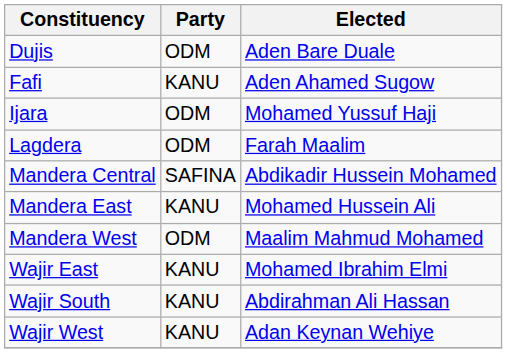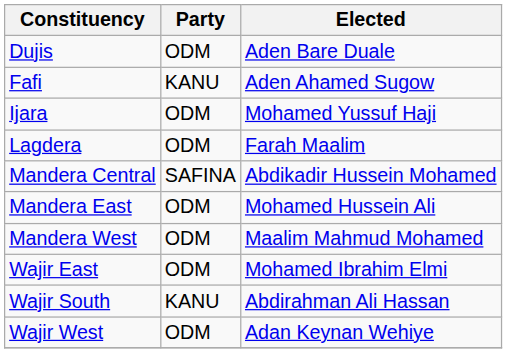Mandera East | Party: KANU -> ODM
Wajir East | Party: KANU -> ODM
Wajir West | Party: KANU -> ODM
